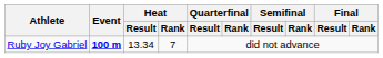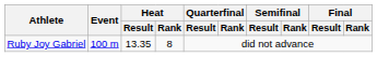Ruby Joy Gabriel | Event: bold -> normal
Ruby Joy Gabriel | Heat / Result: 13.34 -> 13.35
Ruby Joy Gabriel | Heat / Rank: 7 -> 8
